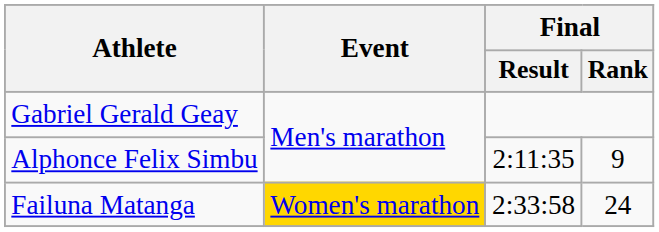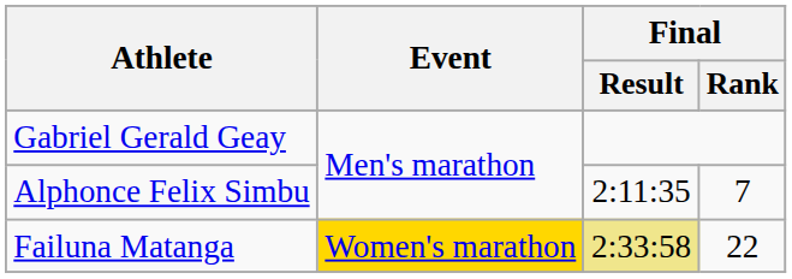Alphonce Felix Simbu | Final / Rank: 9 -> 7
Failuna Matanga | Final / Result: no background -> khaki background
Failuna Matanga | Final / Rank: 24 -> 22
